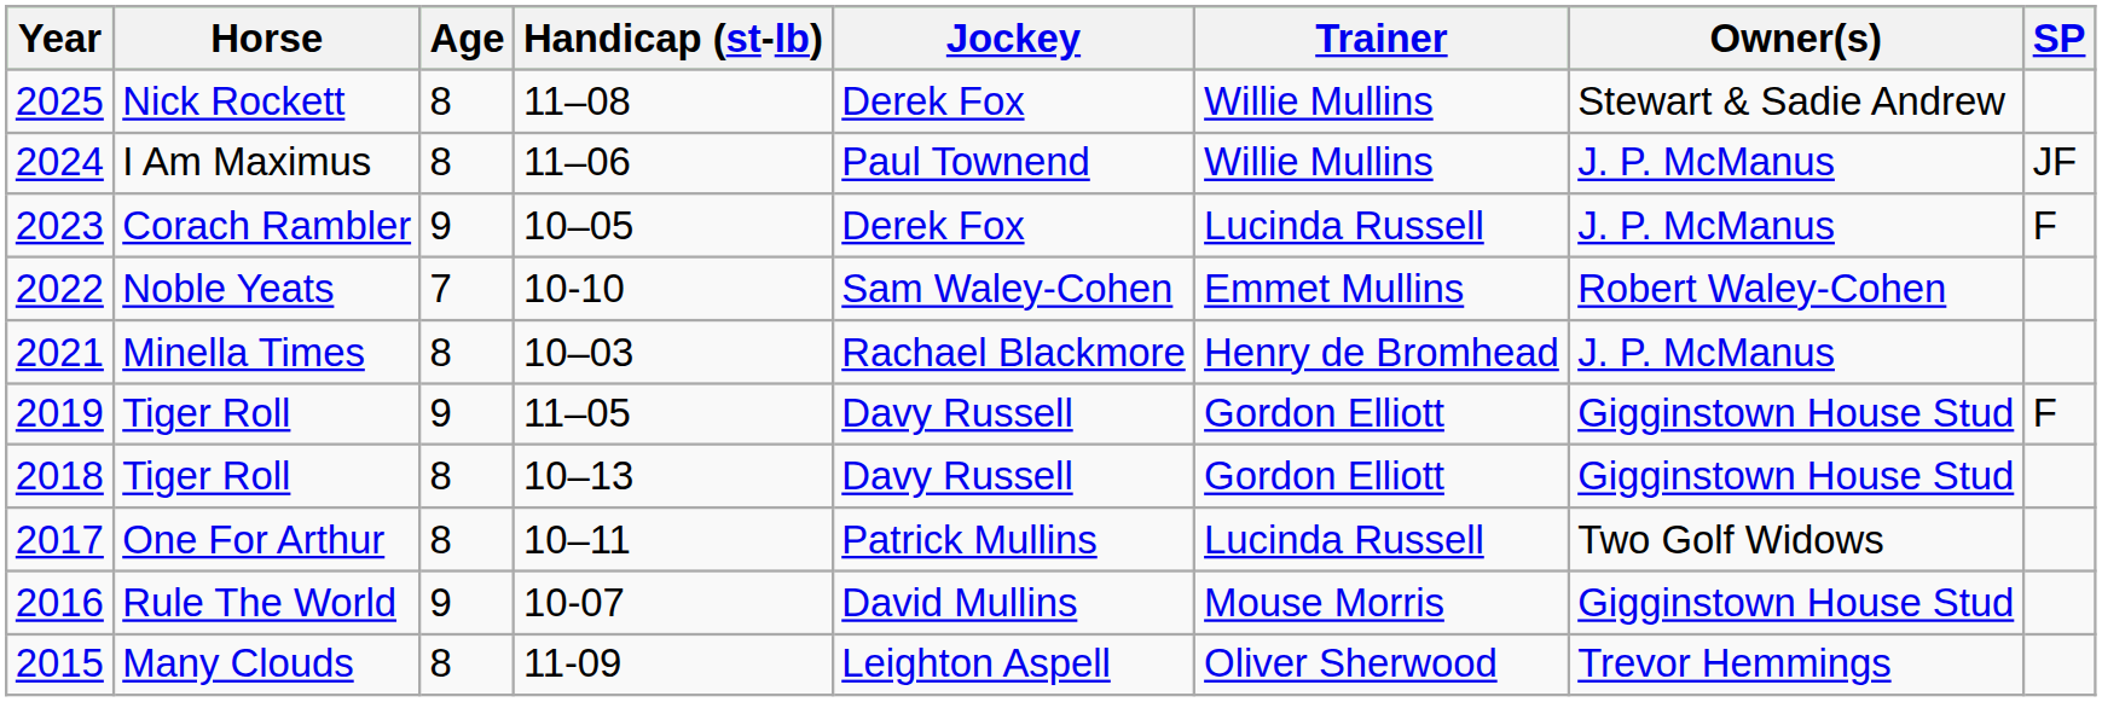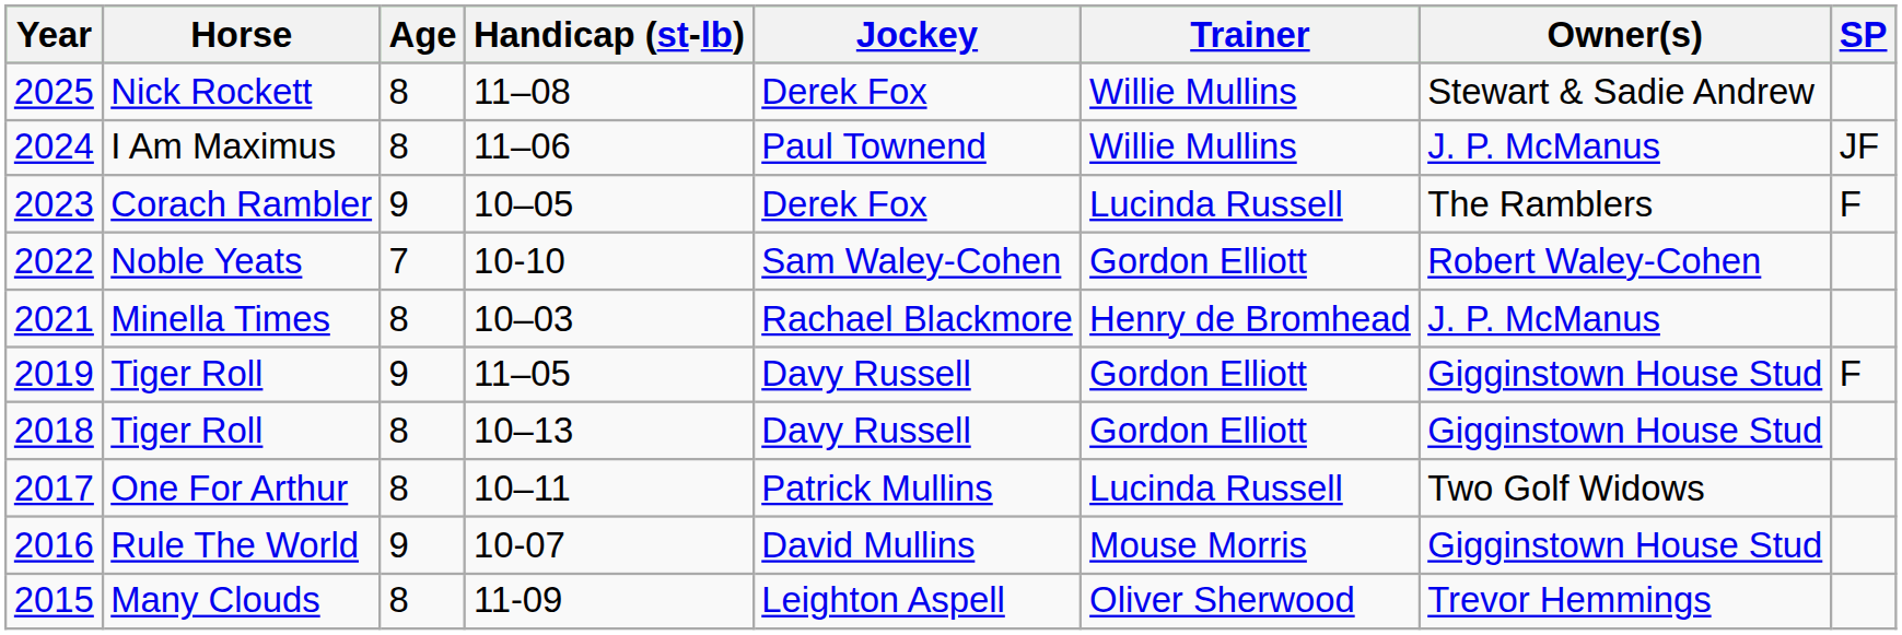Corach Rambler | Owner(s): J. P. McManus -> The Ramblers
Noble Yeats | Trainer: Emmet Mullins -> Gordon Elliott
